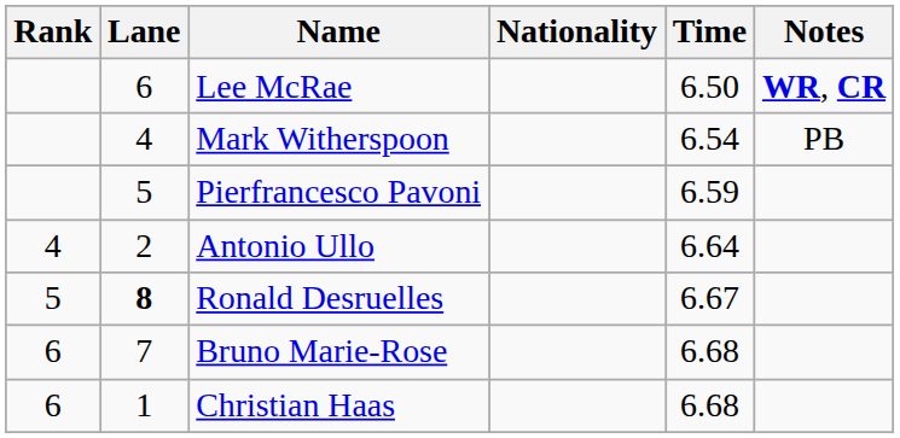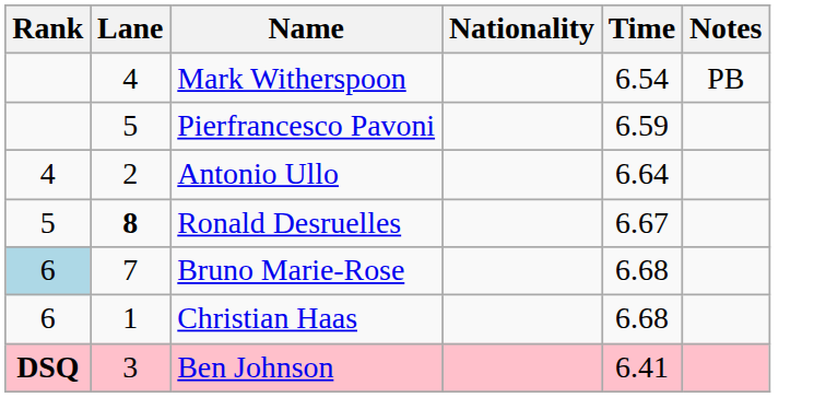- row: 6 | Lee McRae | 6.50 | WR, CR
Bruno Marie-Rose | Rank: no background -> lightblue background
+ row: DSQ | 3 | Ben Johnson | 6.41
